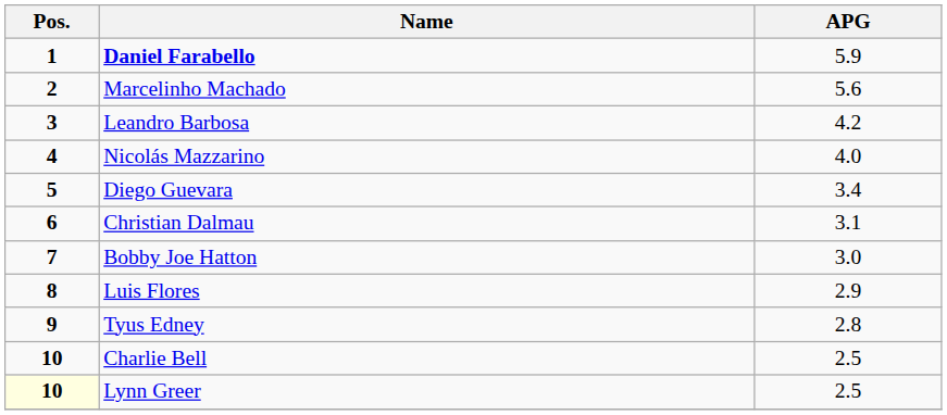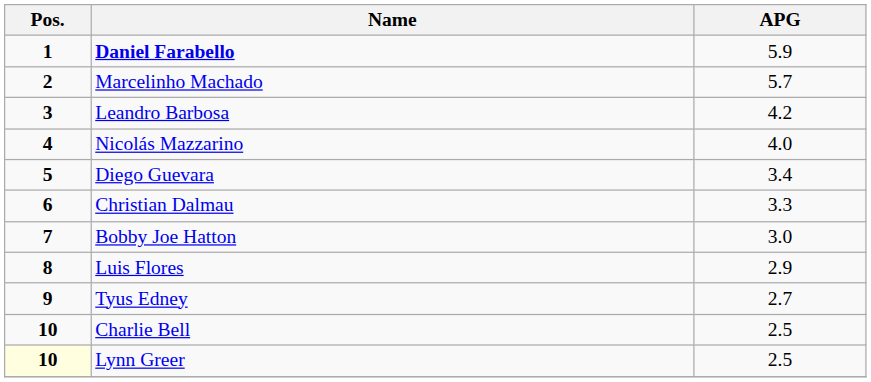Marcelinho Machado | APG: 5.6 -> 5.7
Christian Dalmau | APG: 3.1 -> 3.3
Tyus Edney | APG: 2.8 -> 2.7
